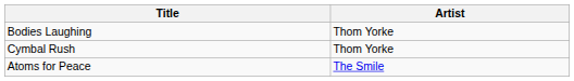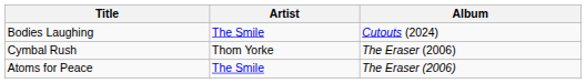+ column: Album | Cutouts (2024) | The Eraser (2006) | The Eraser (2006)
Bodies Laughing | Artist: Thom Yorke -> The Smile
